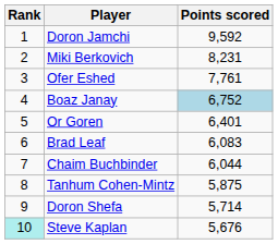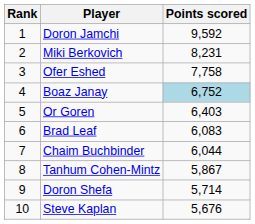Ofer Eshed | Points scored: 7,761 -> 7,758
Or Goren | Points scored: 6,401 -> 6,403
Tanhum Cohen-Mintz | Points scored: 5,875 -> 5,867
Steve Kaplan | Rank: paleturquoise background -> no background
